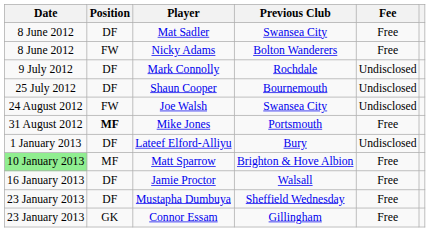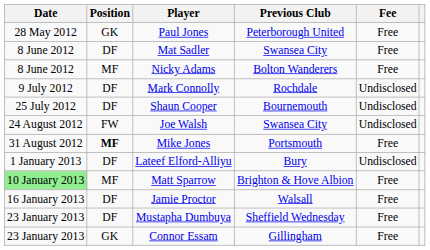+ row: 28 May 2012 | GK | Paul Jones | Peterborough United | Free
Nicky Adams | Position: FW -> MF
